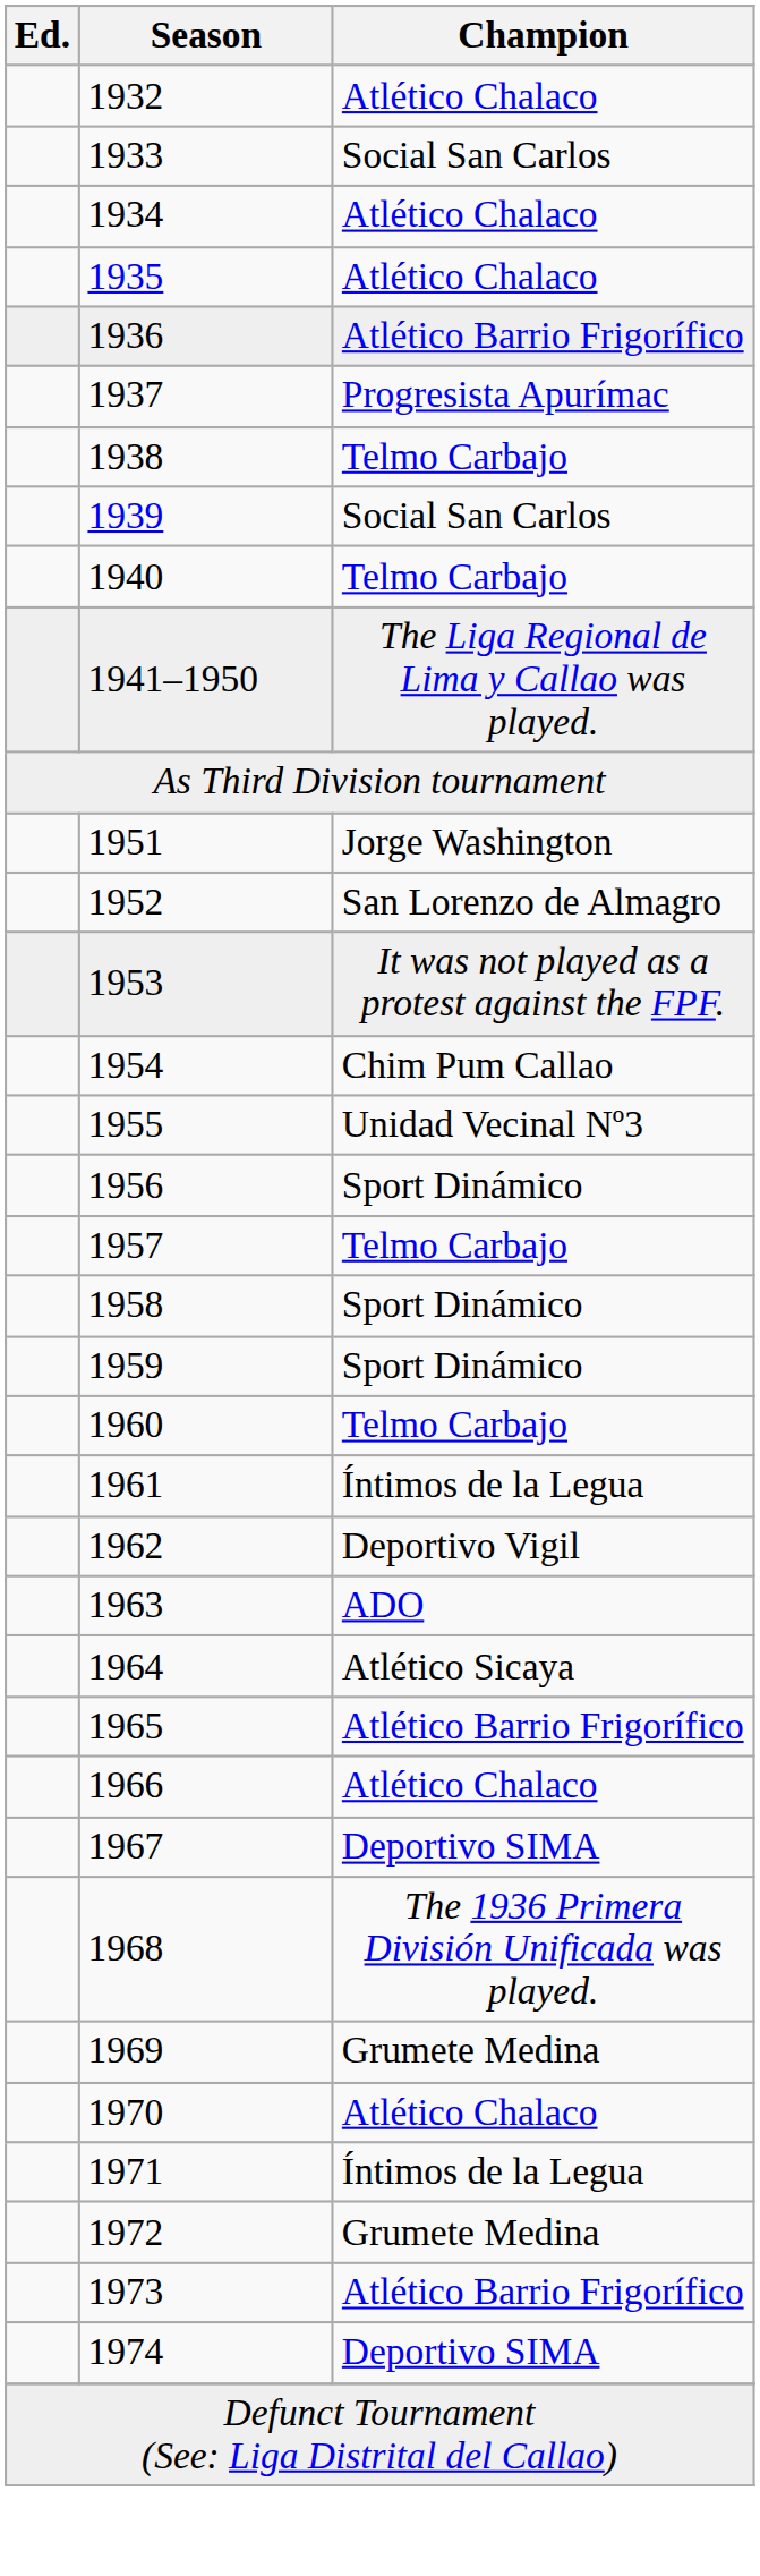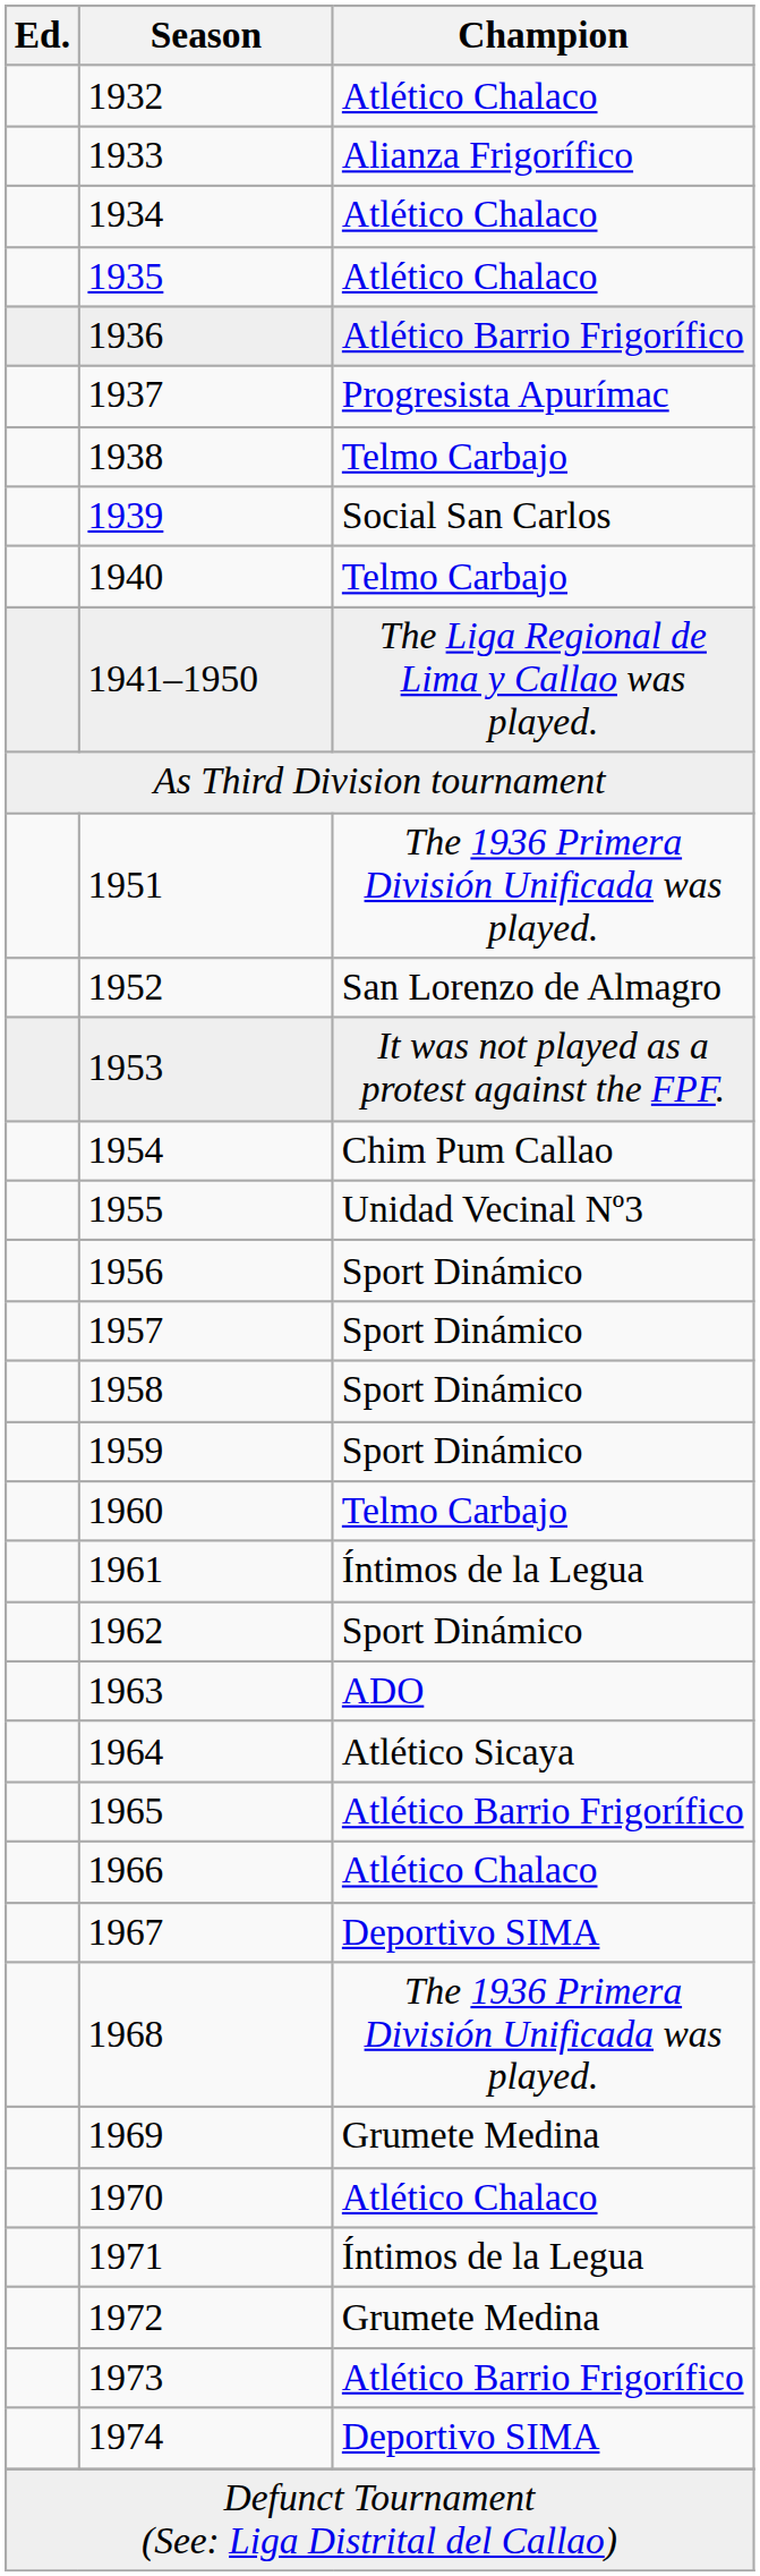1933 | Champion: Social San Carlos -> Alianza Frigorífico
1951 | Champion: Jorge Washington -> The 1936 Primera División Unificada was played.
1957 | Champion: Telmo Carbajo -> Sport Dinámico
1962 | Champion: Deportivo Vigil -> Sport Dinámico
